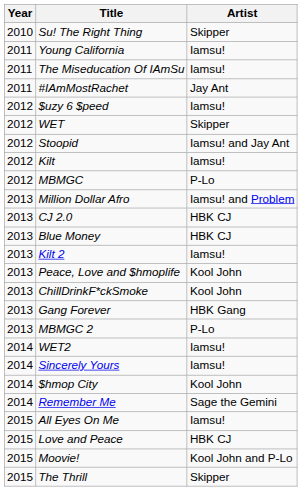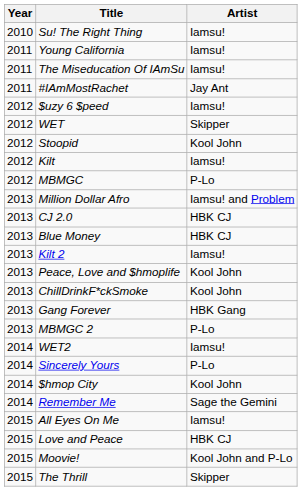Su! The Right Thing | Artist: Skipper -> Iamsu!
Stoopid | Artist: Iamsu! and Jay Ant -> Kool John
Sincerely Yours | Artist: Iamsu! -> P-Lo
